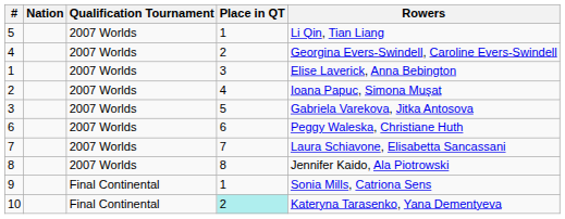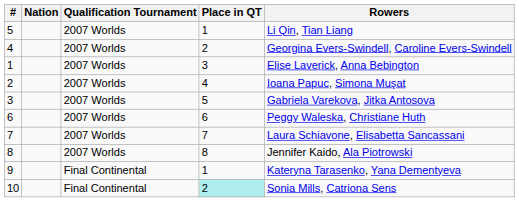9 | Rowers: Sonia Mills, Catriona Sens -> Kateryna Tarasenko, Yana Dementyeva
10 | Rowers: Kateryna Tarasenko, Yana Dementyeva -> Sonia Mills, Catriona Sens
